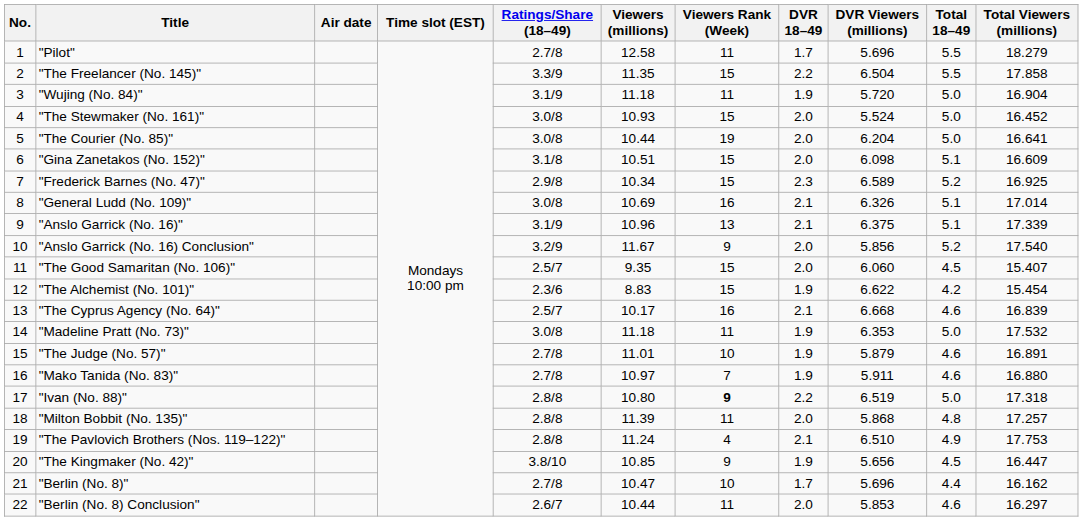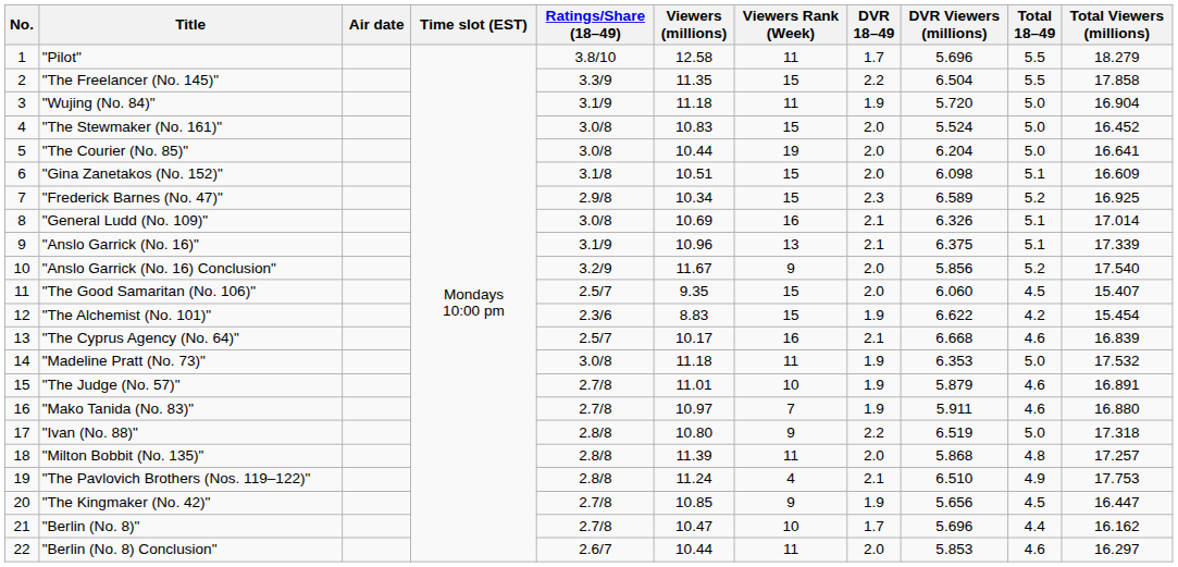"Pilot" | Ratings/Share (18–49): 2.7/8 -> 3.8/10
"The Stewmaker (No. 161)" | Viewers (millions): 10.93 -> 10.83
"Ivan (No. 88)" | Viewers Rank (Week): bold -> normal
"The Kingmaker (No. 42)" | Ratings/Share (18–49): 3.8/10 -> 2.7/8
